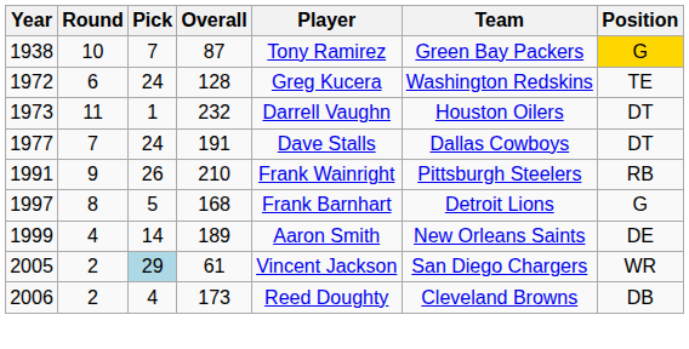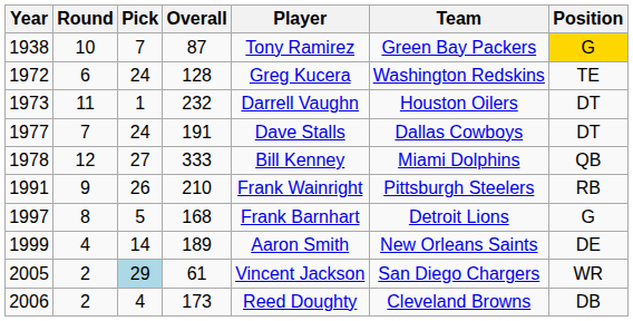+ row: 1978 | 12 | 27 | 333 | Bill Kenney | Miami Dolphins | QB
